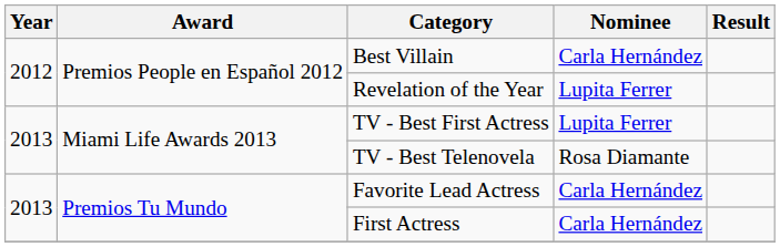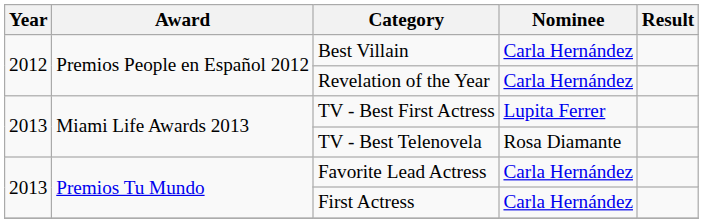Revelation of the Year | Nominee: Lupita Ferrer -> Carla Hernández
